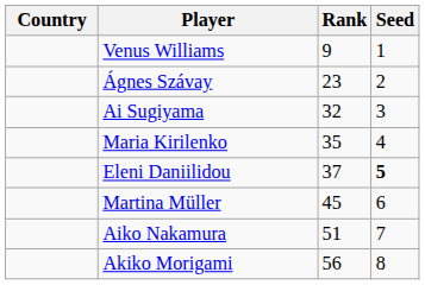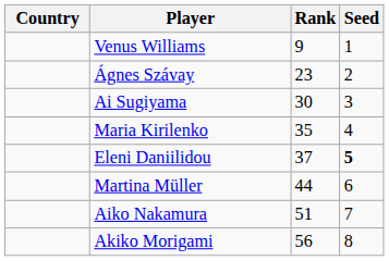Ai Sugiyama | Rank: 32 -> 30
Martina Müller | Rank: 45 -> 44
